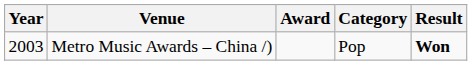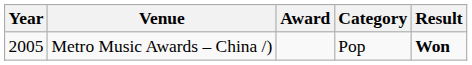Metro Music Awards – China /) | Year: 2003 -> 2005
